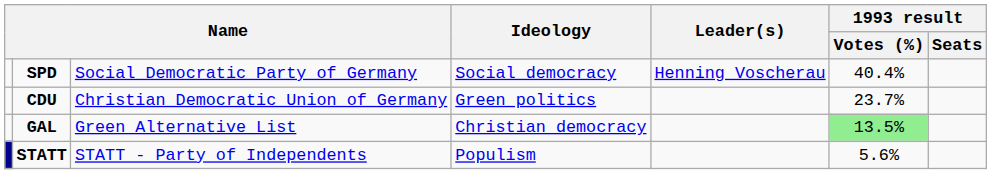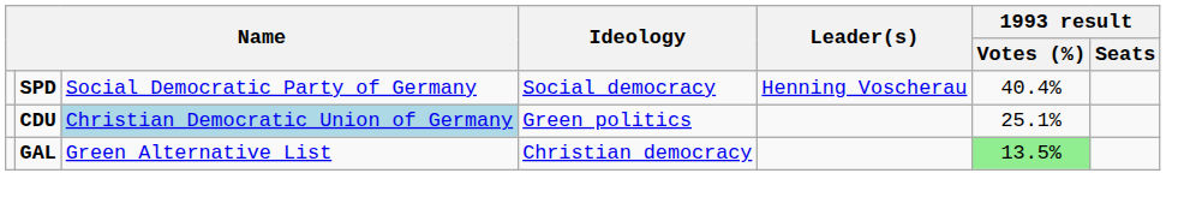CDU | column 3: no background -> lightblue background
CDU | 1993 result / Votes (%): 23.7% -> 25.1%
- row: STATT | STATT - Party of Independents | Populism | 5.6%
